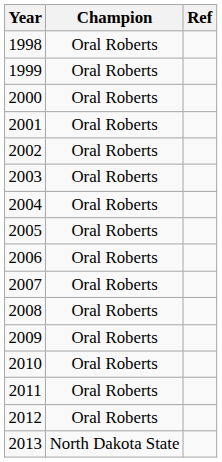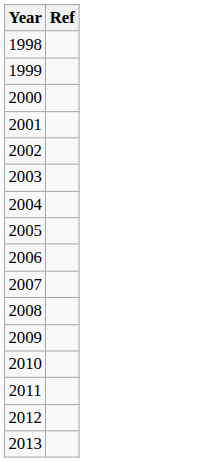- column: Champion | Oral Roberts | Oral Roberts | Oral Roberts | Oral Roberts | Oral Roberts | Oral Roberts | Oral Roberts | Oral Roberts | Oral Roberts | Oral Roberts | Oral Roberts | Oral Roberts | Oral Roberts | Oral Roberts | Oral Roberts | North Dakota State
